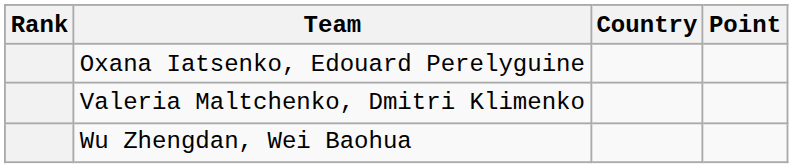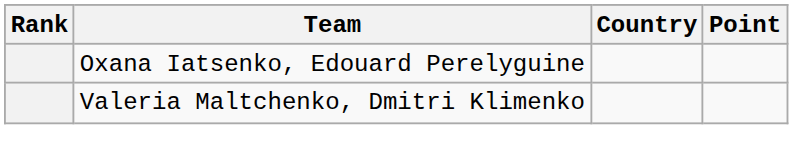- row: Wu Zhengdan, Wei Baohua
